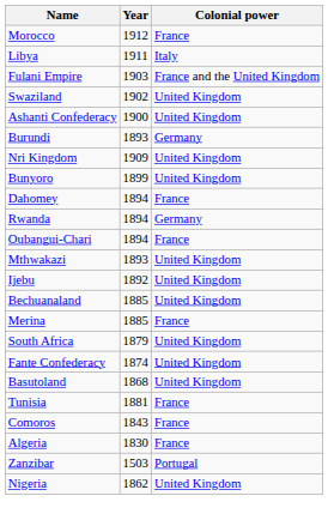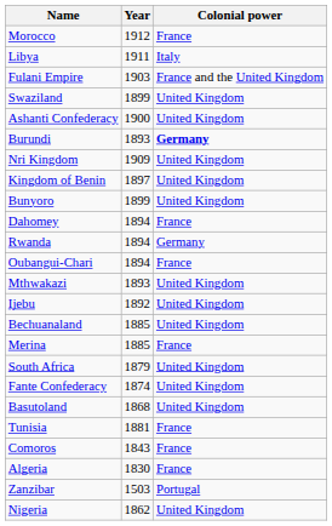Swaziland | Year: 1902 -> 1899
Burundi | Colonial power: normal -> bold
+ row: Kingdom of Benin | 1897 | United Kingdom
